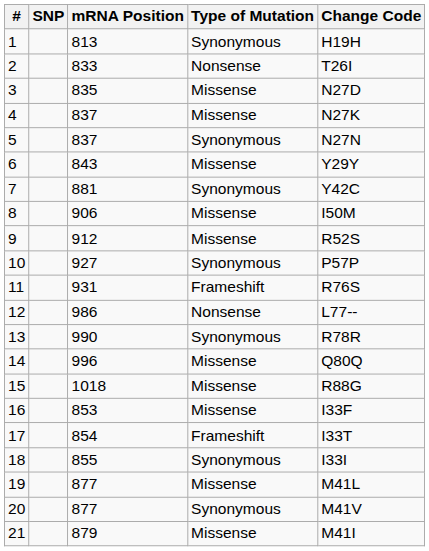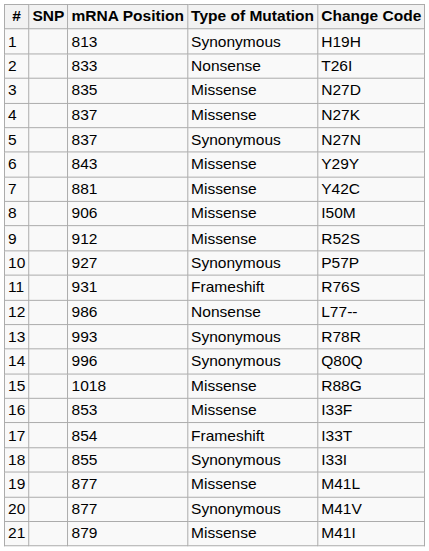7 | Type of Mutation: Synonymous -> Missense
13 | mRNA Position: 990 -> 993
14 | Type of Mutation: Missense -> Synonymous
